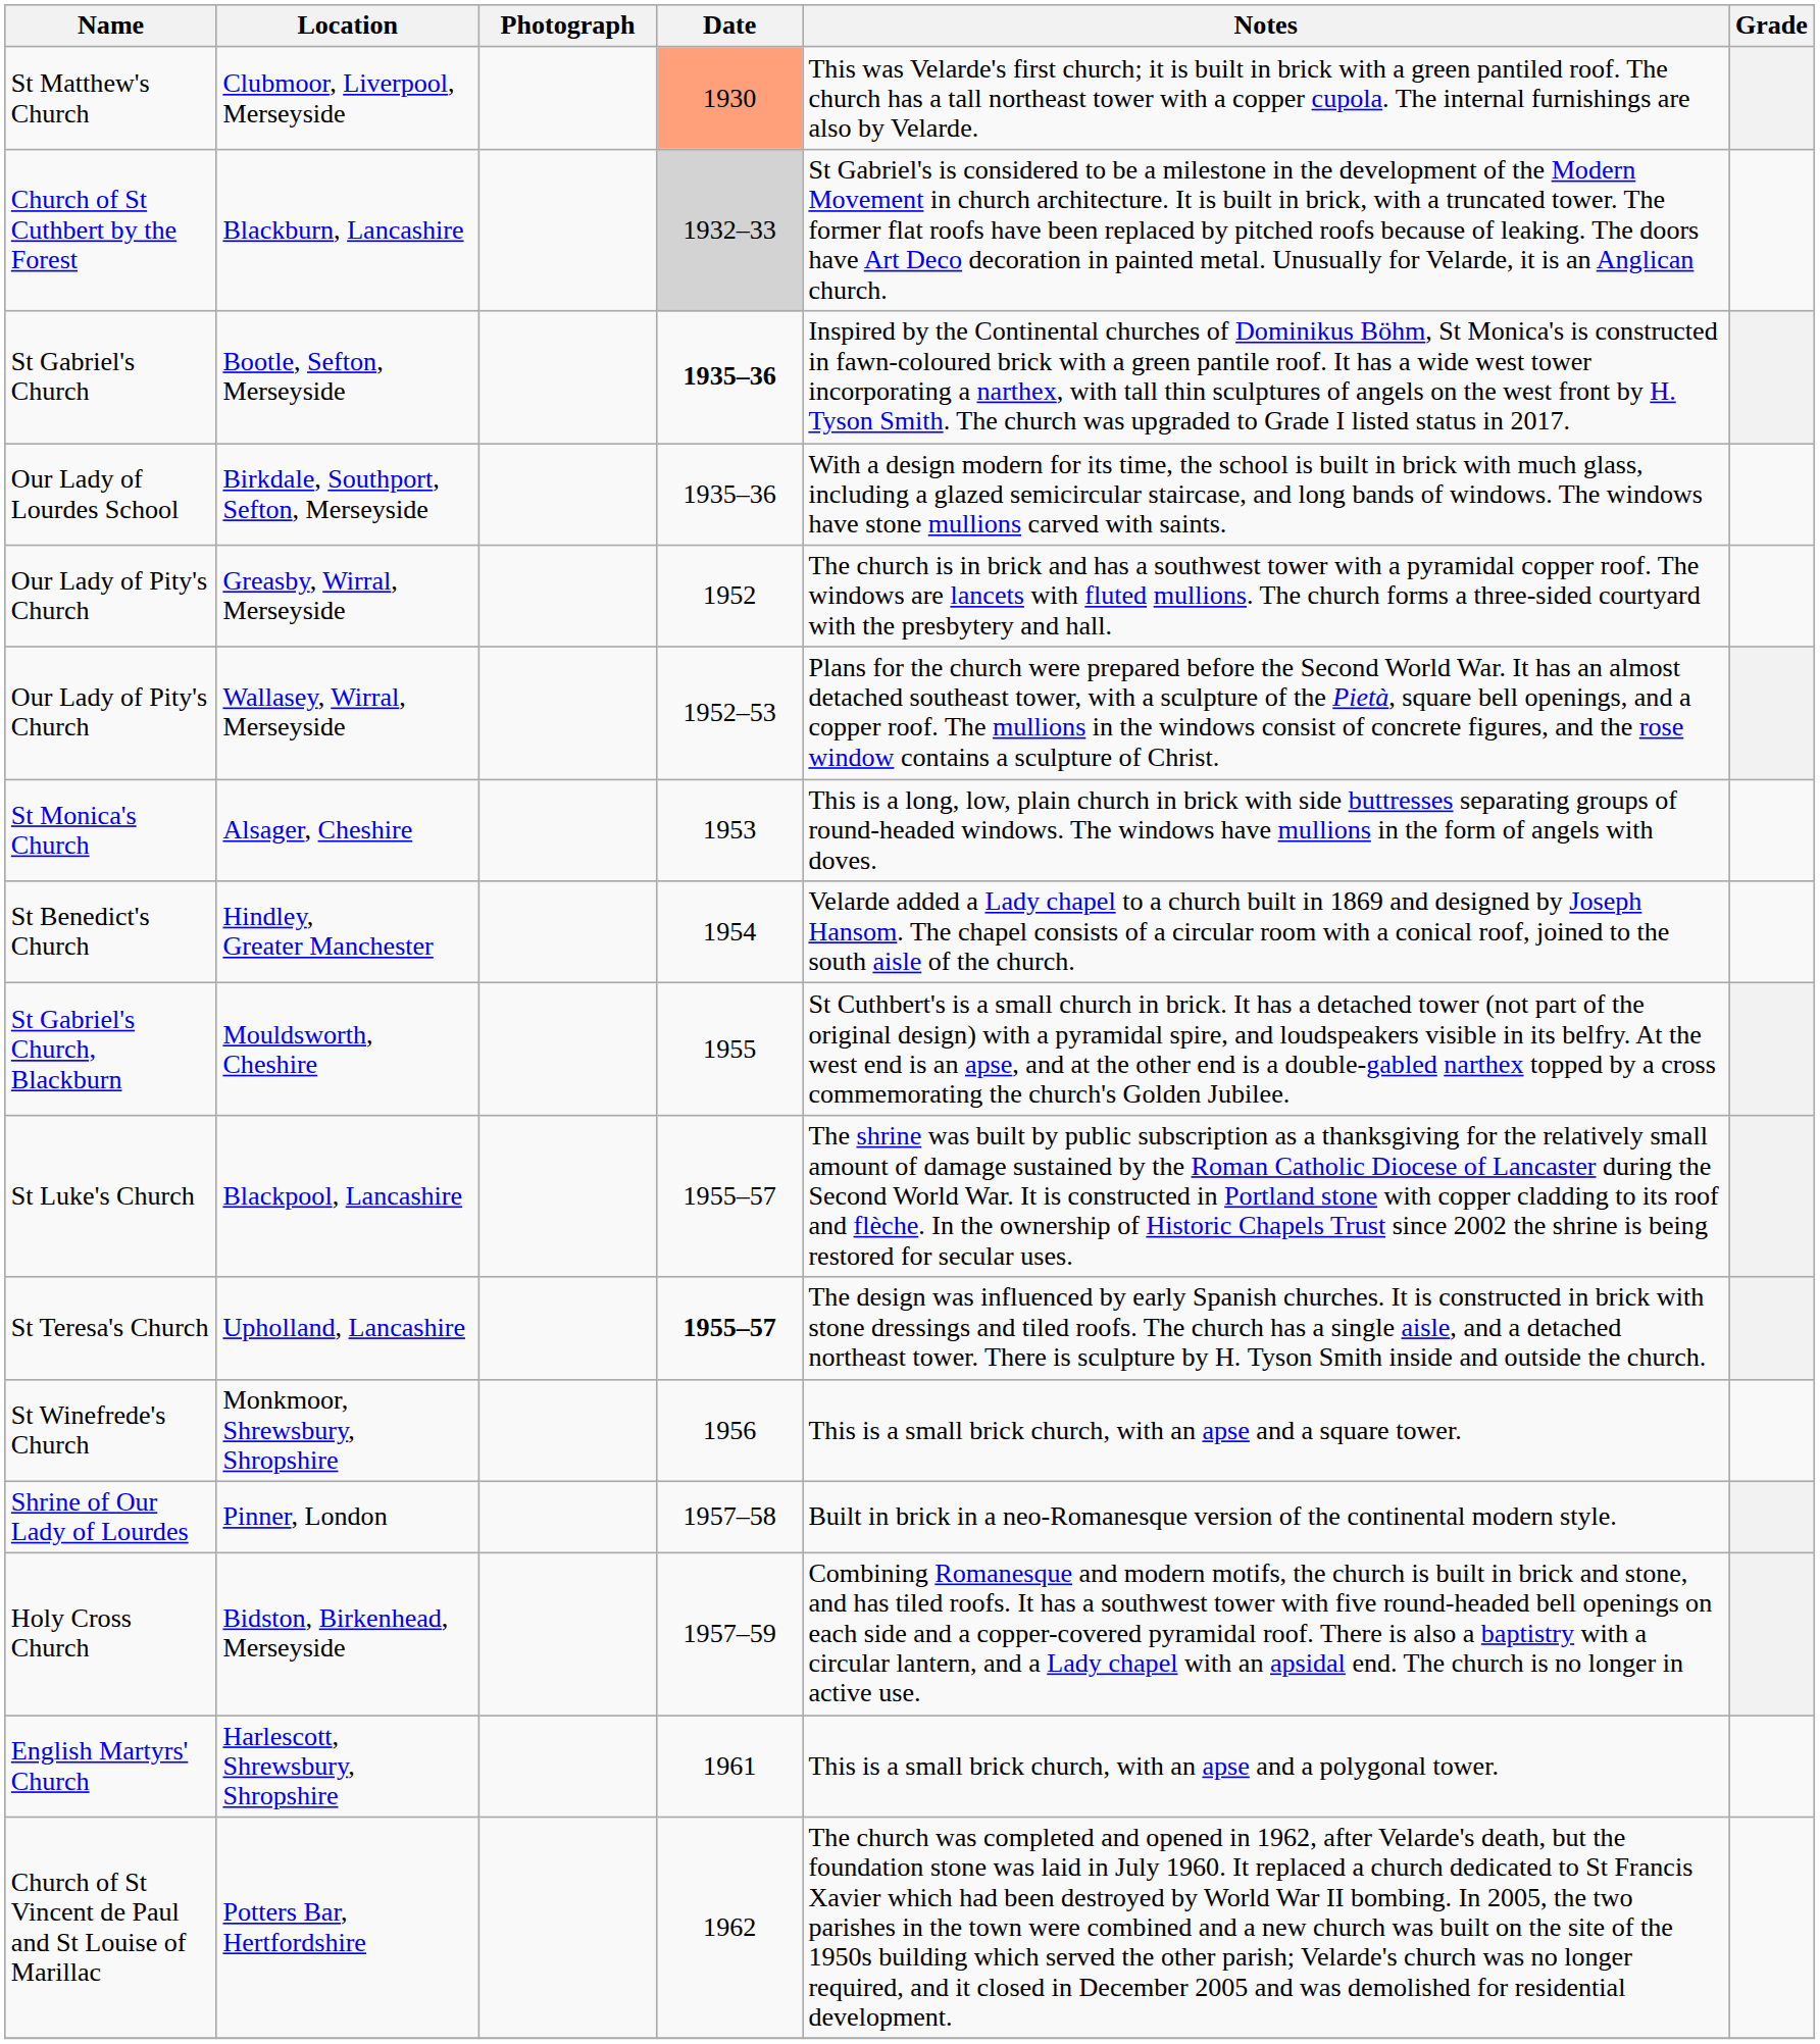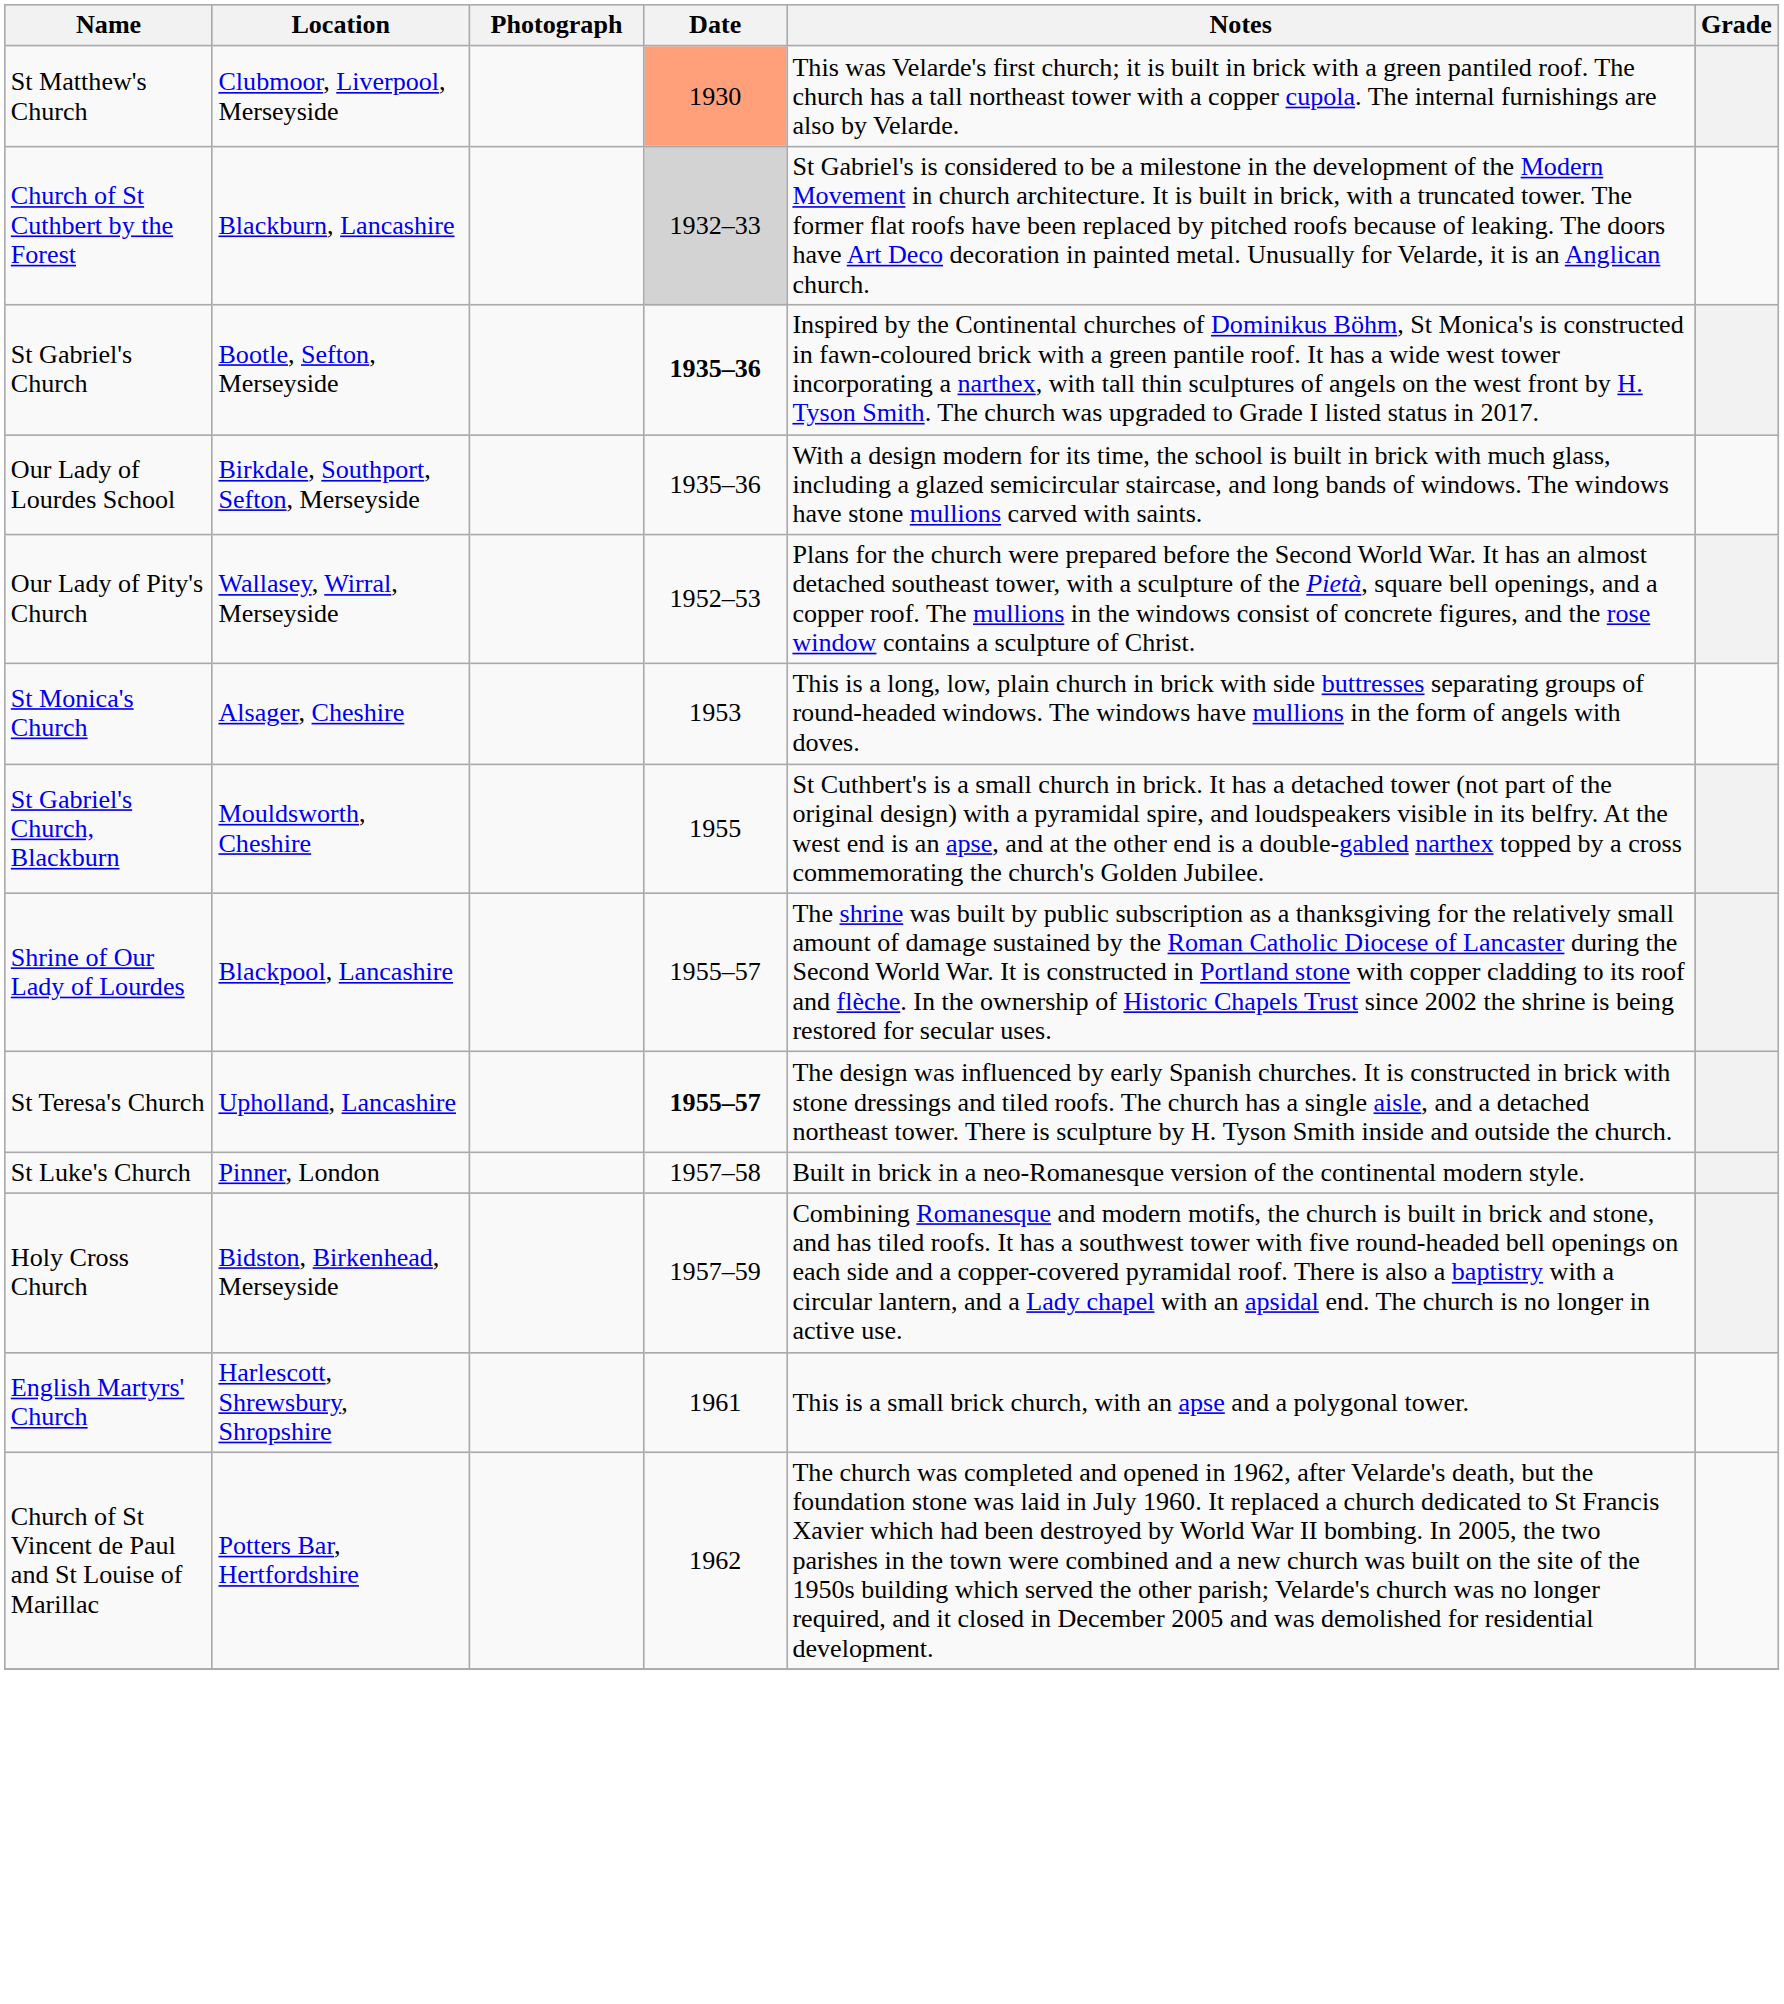- row: Our Lady of Pity's Church | Greasby, Wirral, Merseyside | 1952 | The church is in brick and has a southwest tower with a pyramidal copper roof. The windows are lancets with fluted mullions. The church forms a three-sided courtyard with the presbytery and hall.
- row: St Benedict's Church | Hindley, Greater Manchester | 1954 | Velarde added a Lady chapel to a church built in 1869 and designed by Joseph Hansom. The chapel consists of a circular room with a conical roof, joined to the south aisle of the church.
Blackpool, Lancashire | Name: St Luke's Church -> Shrine of Our Lady of Lourdes
- row: St Winefrede's Church | Monkmoor, Shrewsbury, Shropshire | 1956 | This is a small brick church, with an apse and a square tower.
Pinner, London | Name: Shrine of Our Lady of Lourdes -> St Luke's Church
